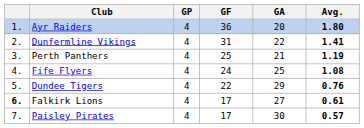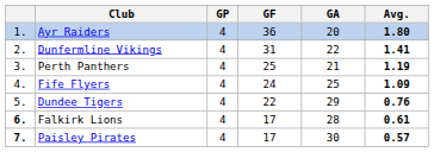Fife Flyers | Avg.: 1.08 -> 1.09
Falkirk Lions | GA: 27 -> 28
Paisley Pirates | column 1: normal -> bold
